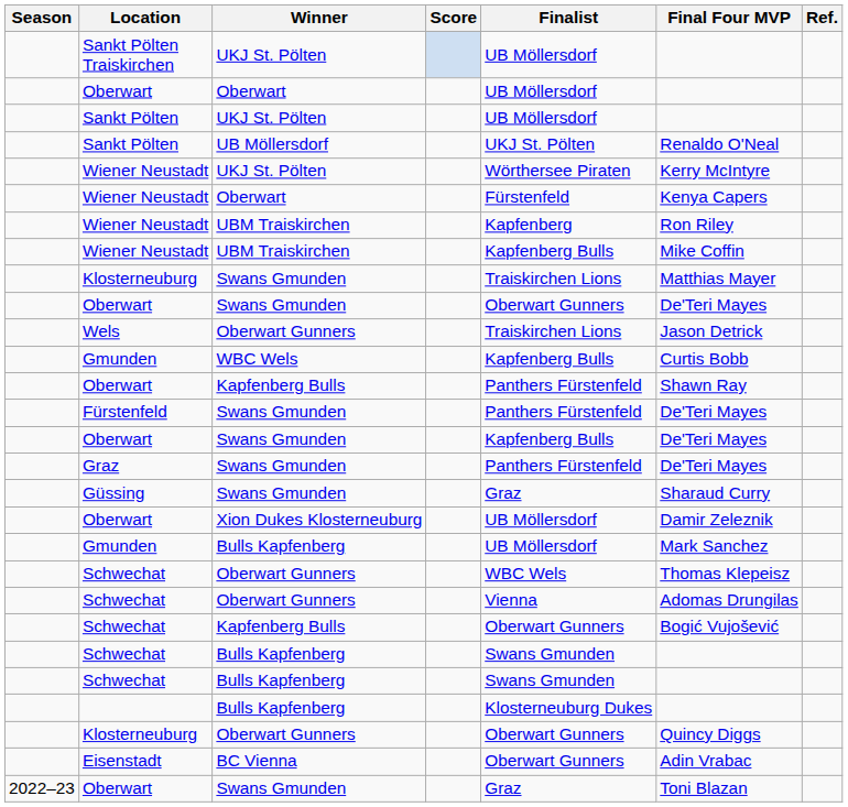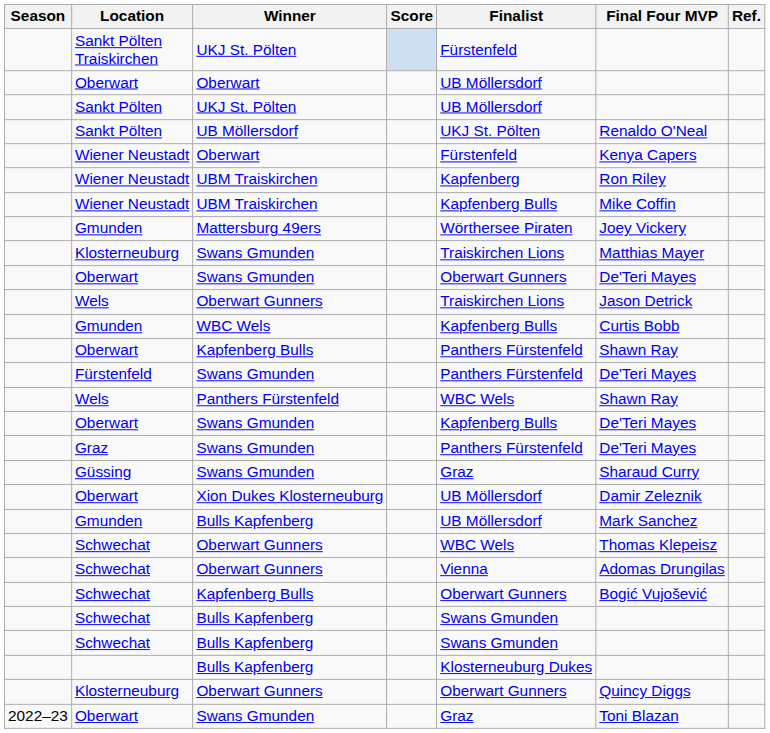Sankt Pölten Traiskirchen | Finalist: UB Möllersdorf -> Fürstenfeld
- row: Wiener Neustadt | UKJ St. Pölten | Wörthersee Piraten | Kerry McIntyre
+ row: Gmunden | Mattersburg 49ers | Wörthersee Piraten | Joey Vickery
+ row: Wels | Panthers Fürstenfeld | WBC Wels | Shawn Ray
- row: Eisenstadt | BC Vienna | Oberwart Gunners | Adin Vrabac
